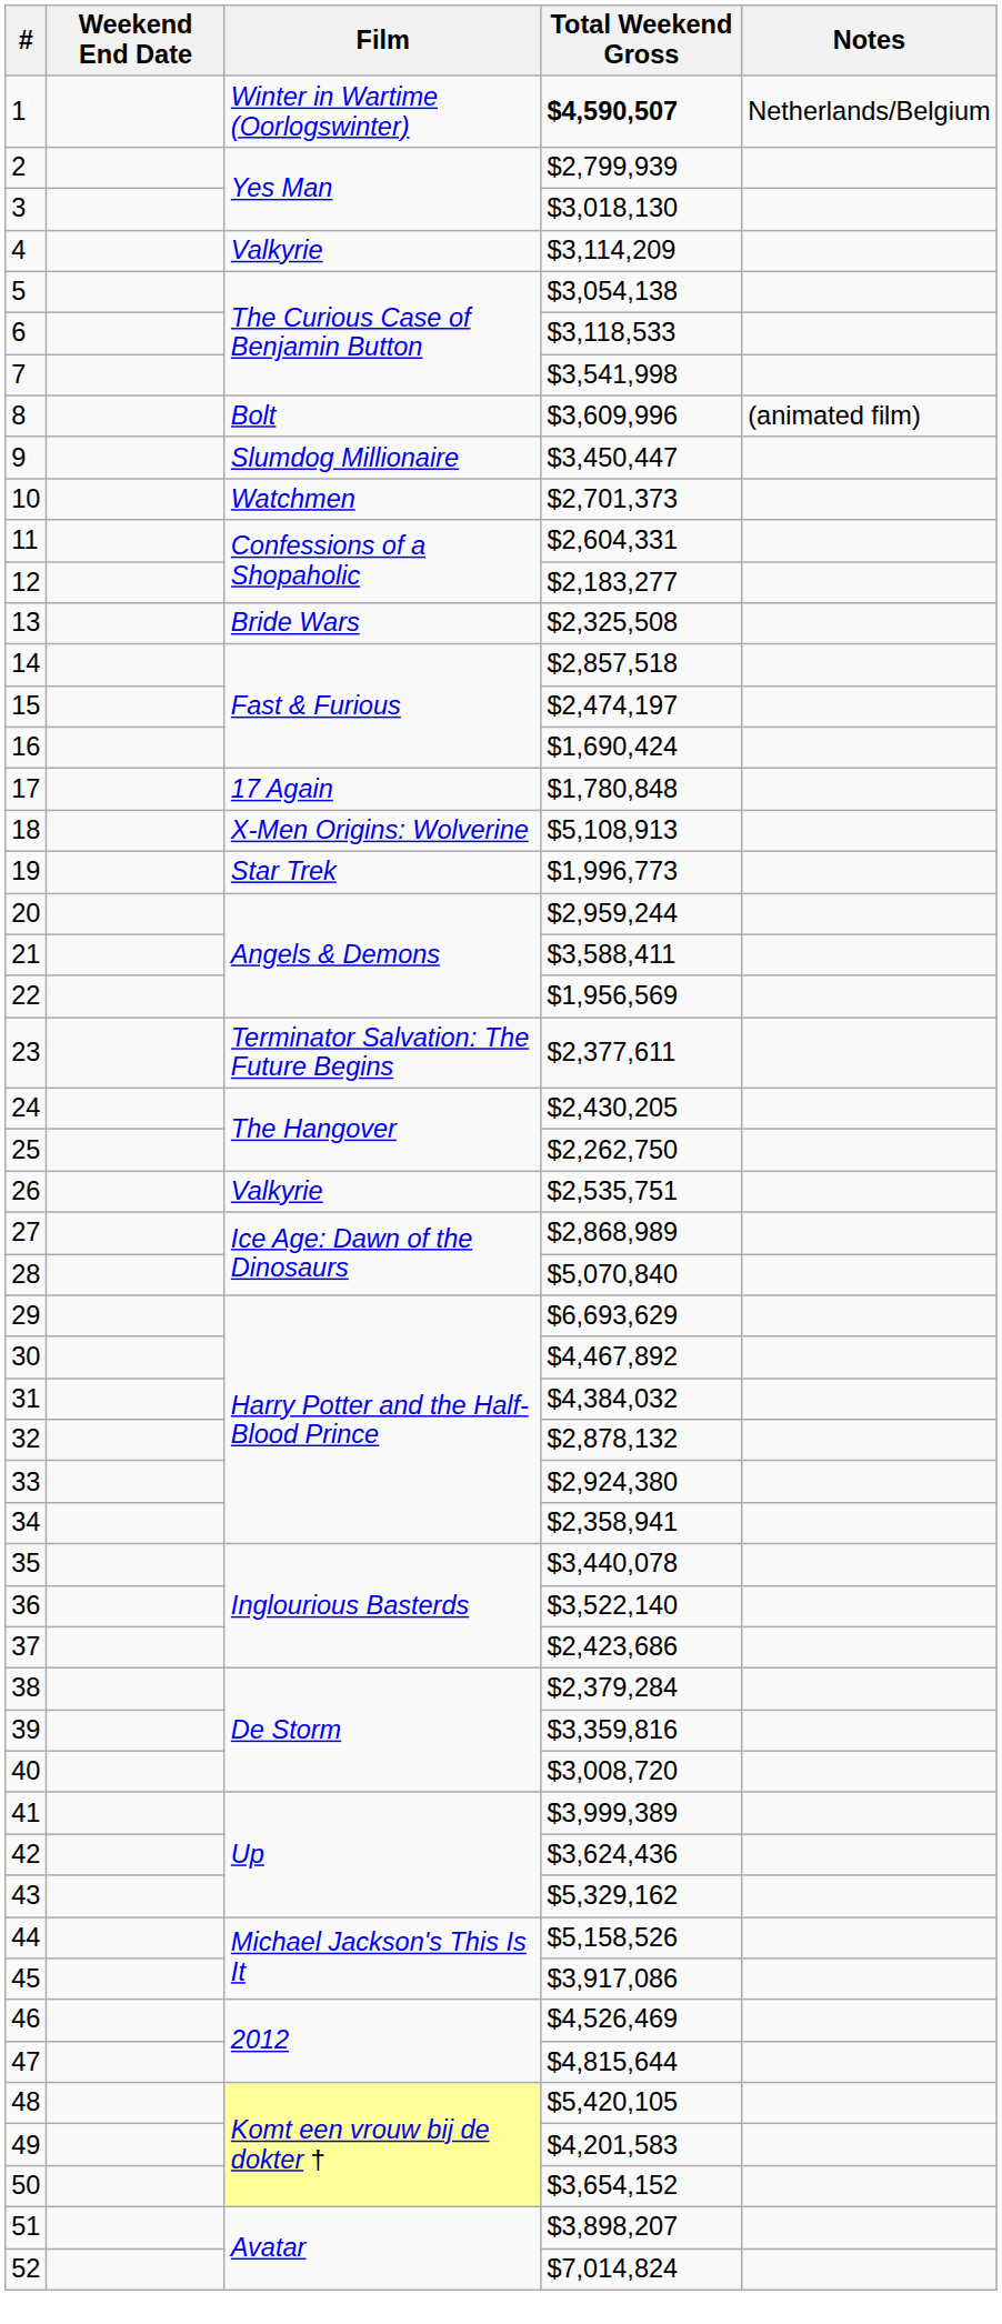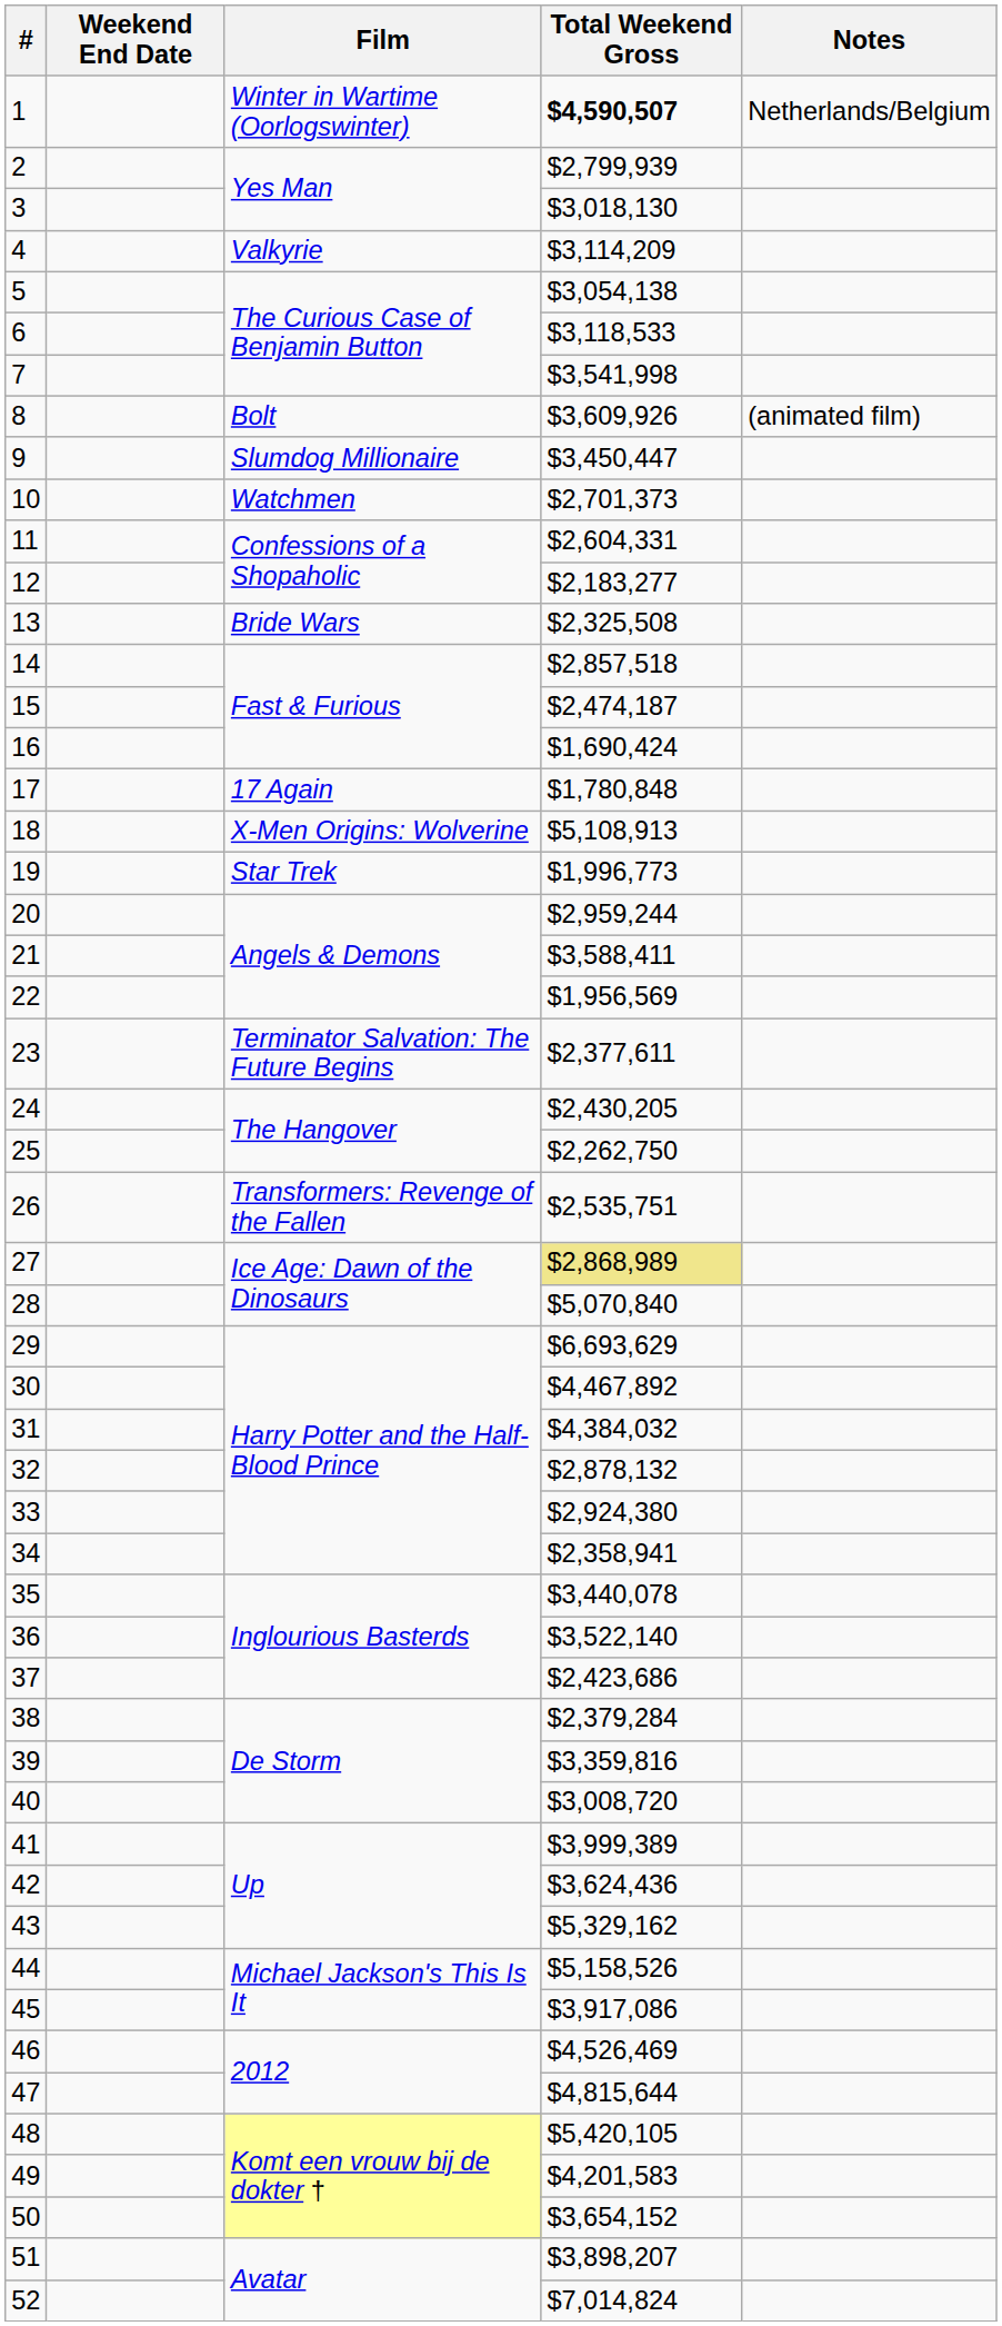8 | Total Weekend Gross: $3,609,996 -> $3,609,926
15 | Total Weekend Gross: $2,474,197 -> $2,474,187
26 | Film: Valkyrie -> Transformers: Revenge of the Fallen
27 | Total Weekend Gross: no background -> khaki background
